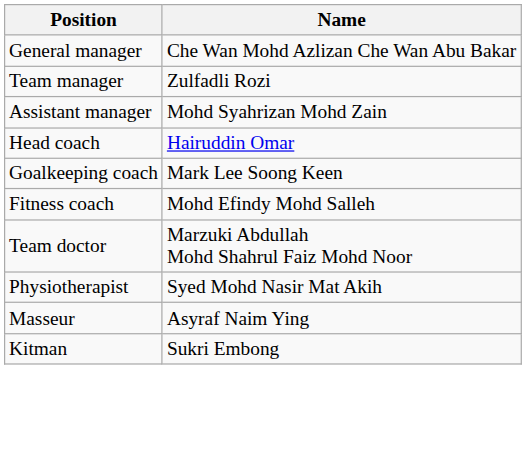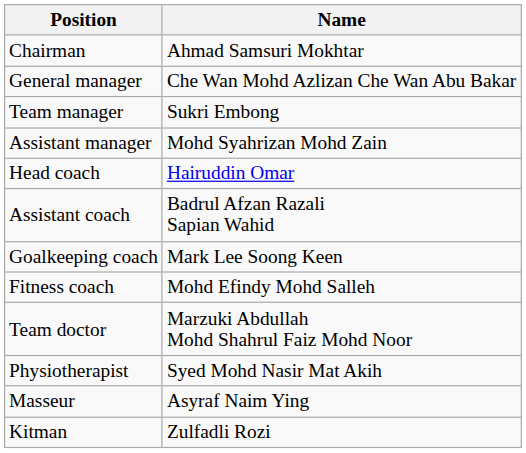+ row: Chairman | Ahmad Samsuri Mokhtar
Team manager | Name: Zulfadli Rozi -> Sukri Embong
+ row: Assistant coach | Badrul Afzan Razali Sapian Wahid
Kitman | Name: Sukri Embong -> Zulfadli Rozi
